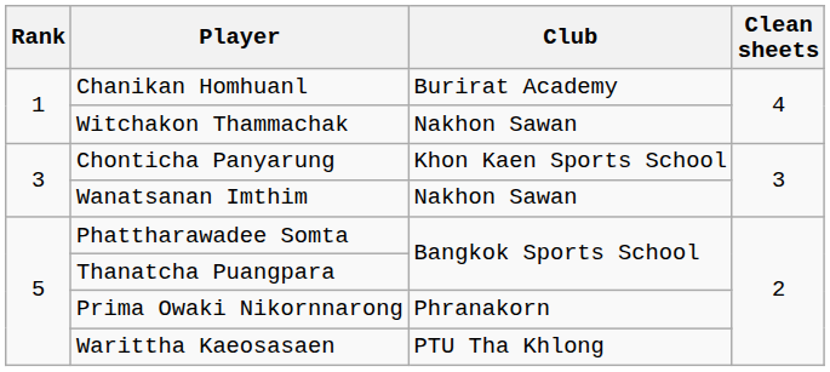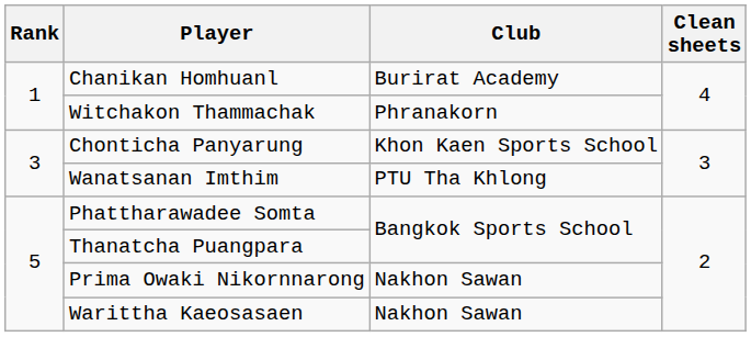Witchakon Thammachak | Club: Nakhon Sawan -> Phranakorn
Wanatsanan Imthim | Club: Nakhon Sawan -> PTU Tha Khlong
Prima Owaki Nikornnarong | Club: Phranakorn -> Nakhon Sawan
Warittha Kaeosasaen | Club: PTU Tha Khlong -> Nakhon Sawan
